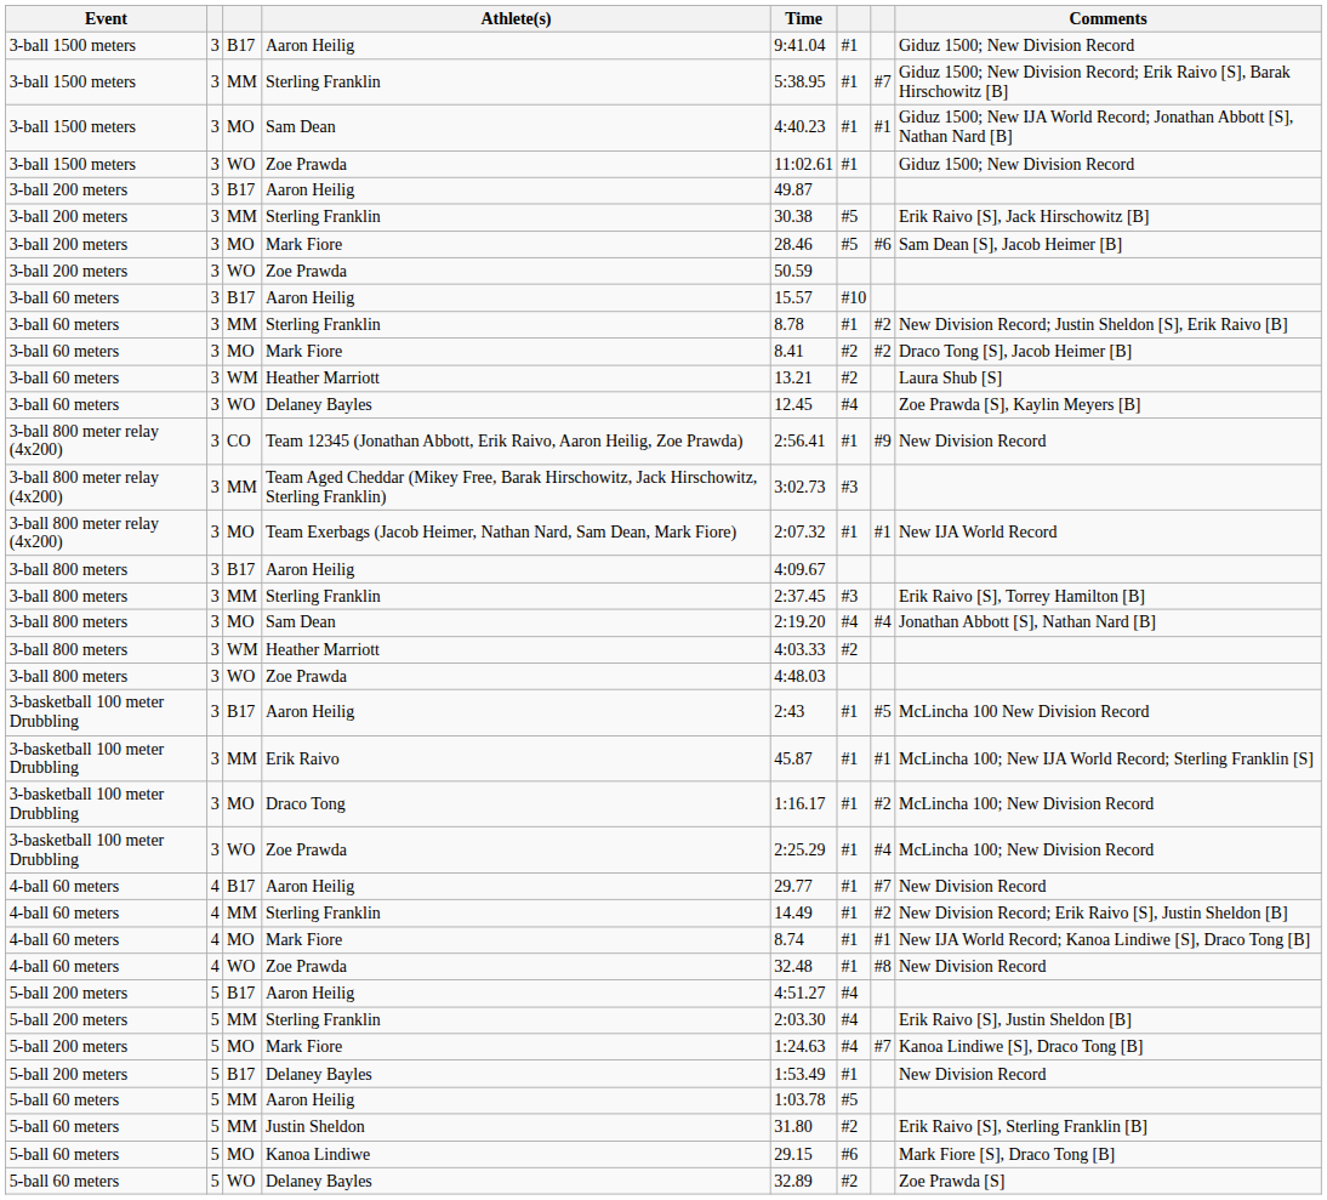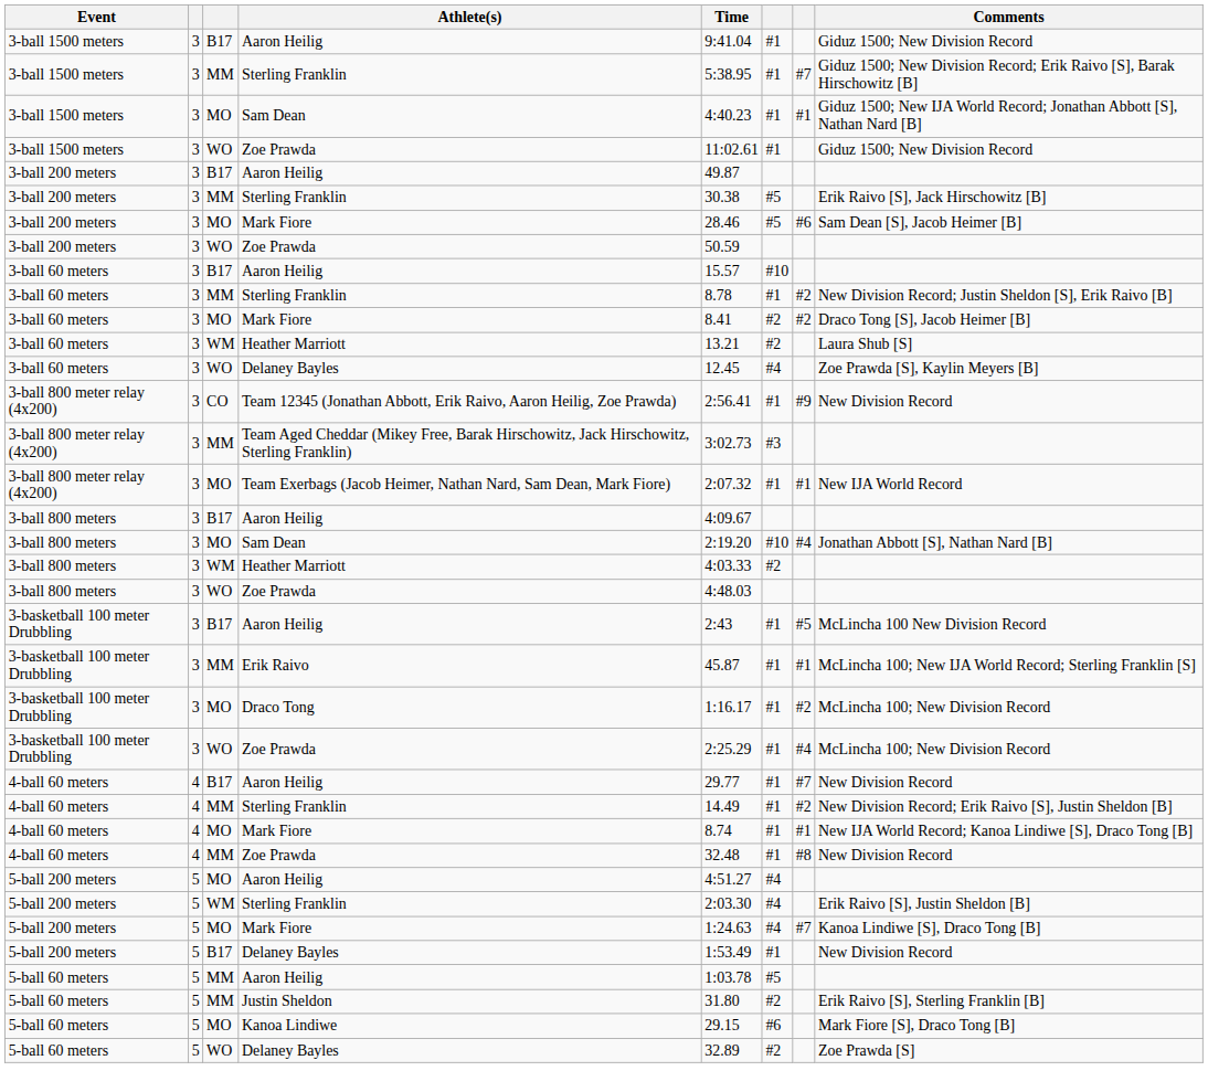- row: 3-ball 800 meters | 3 | MM | Sterling Franklin | 2:37.45 | #3 | Erik Raivo [S], Torrey Hamilton [B]
3-ball 800 meters / Sam Dean | column 6: #4 -> #10
4-ball 60 meters / Zoe Prawda | column 3: WO -> MM
5-ball 200 meters / Aaron Heilig | column 3: B17 -> MO
5-ball 200 meters / Sterling Franklin | column 3: MM -> WM
